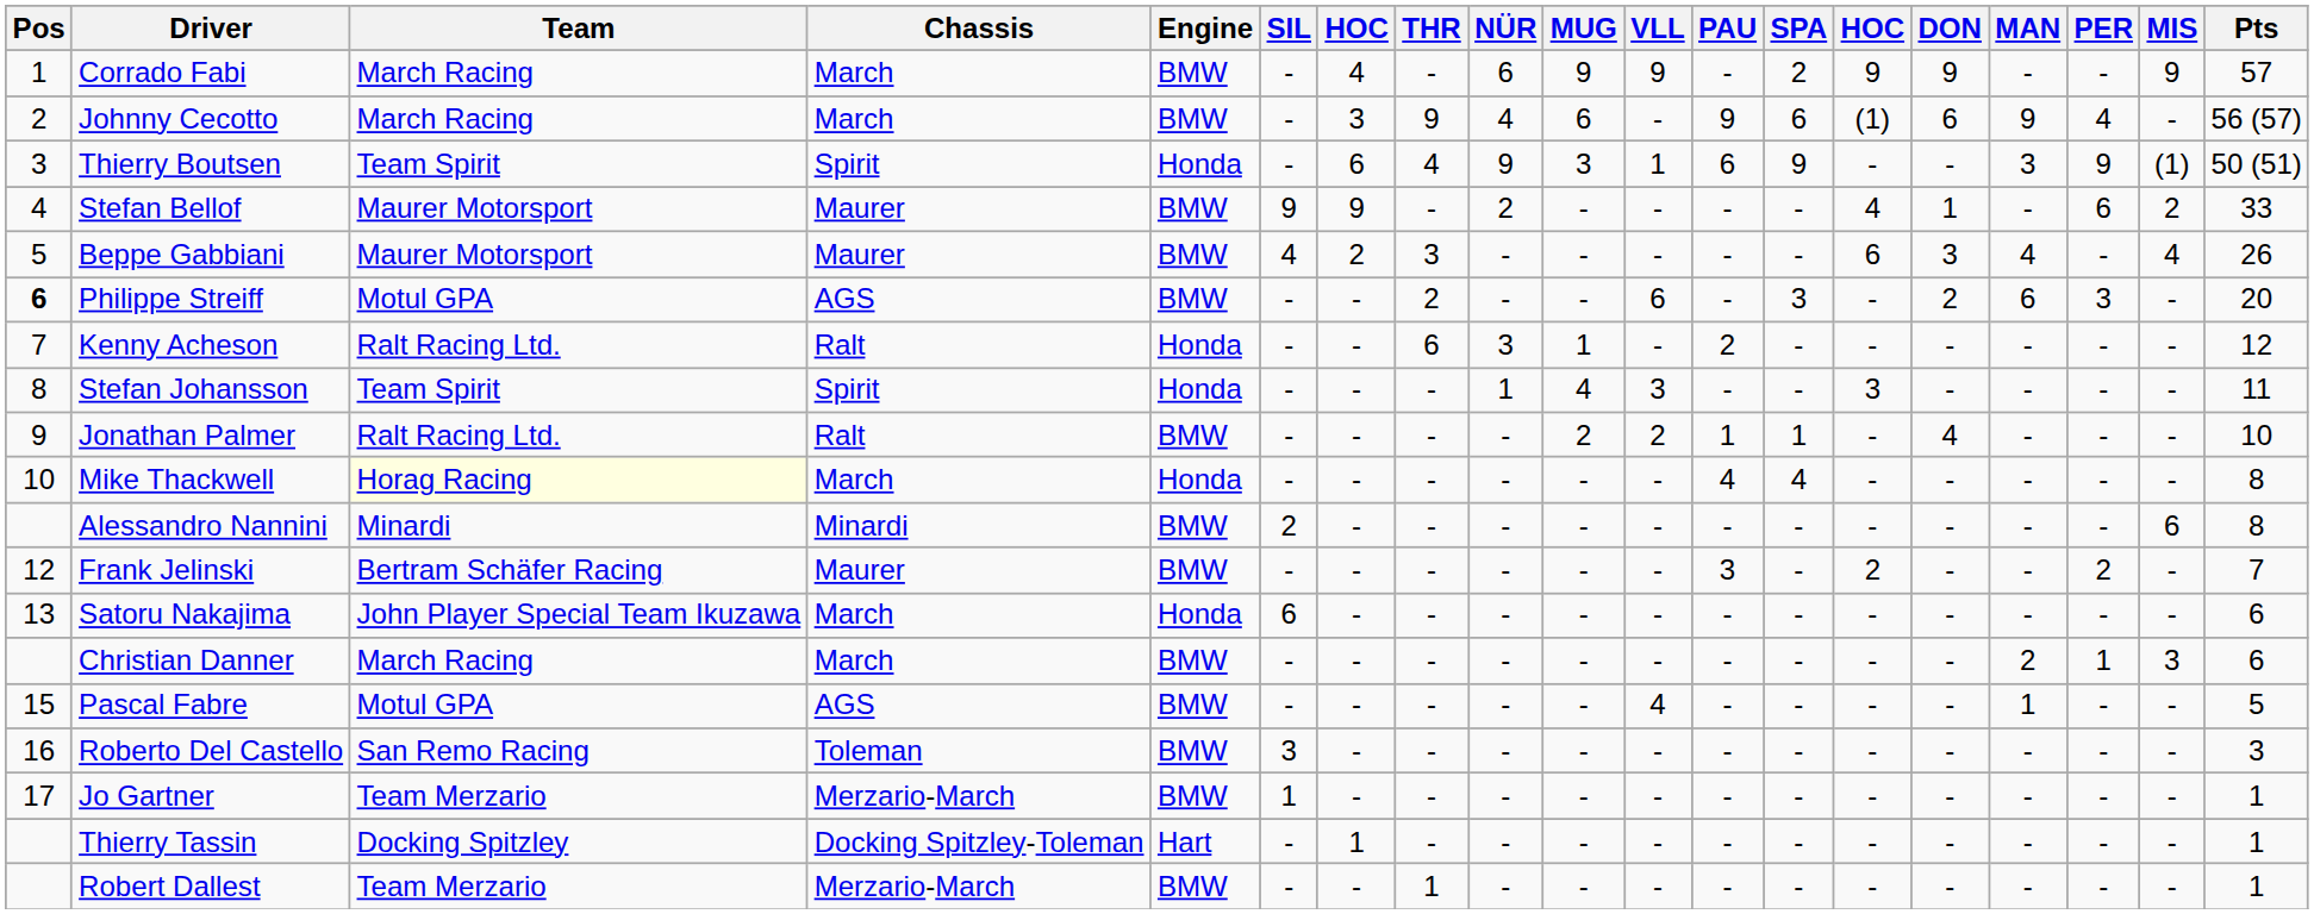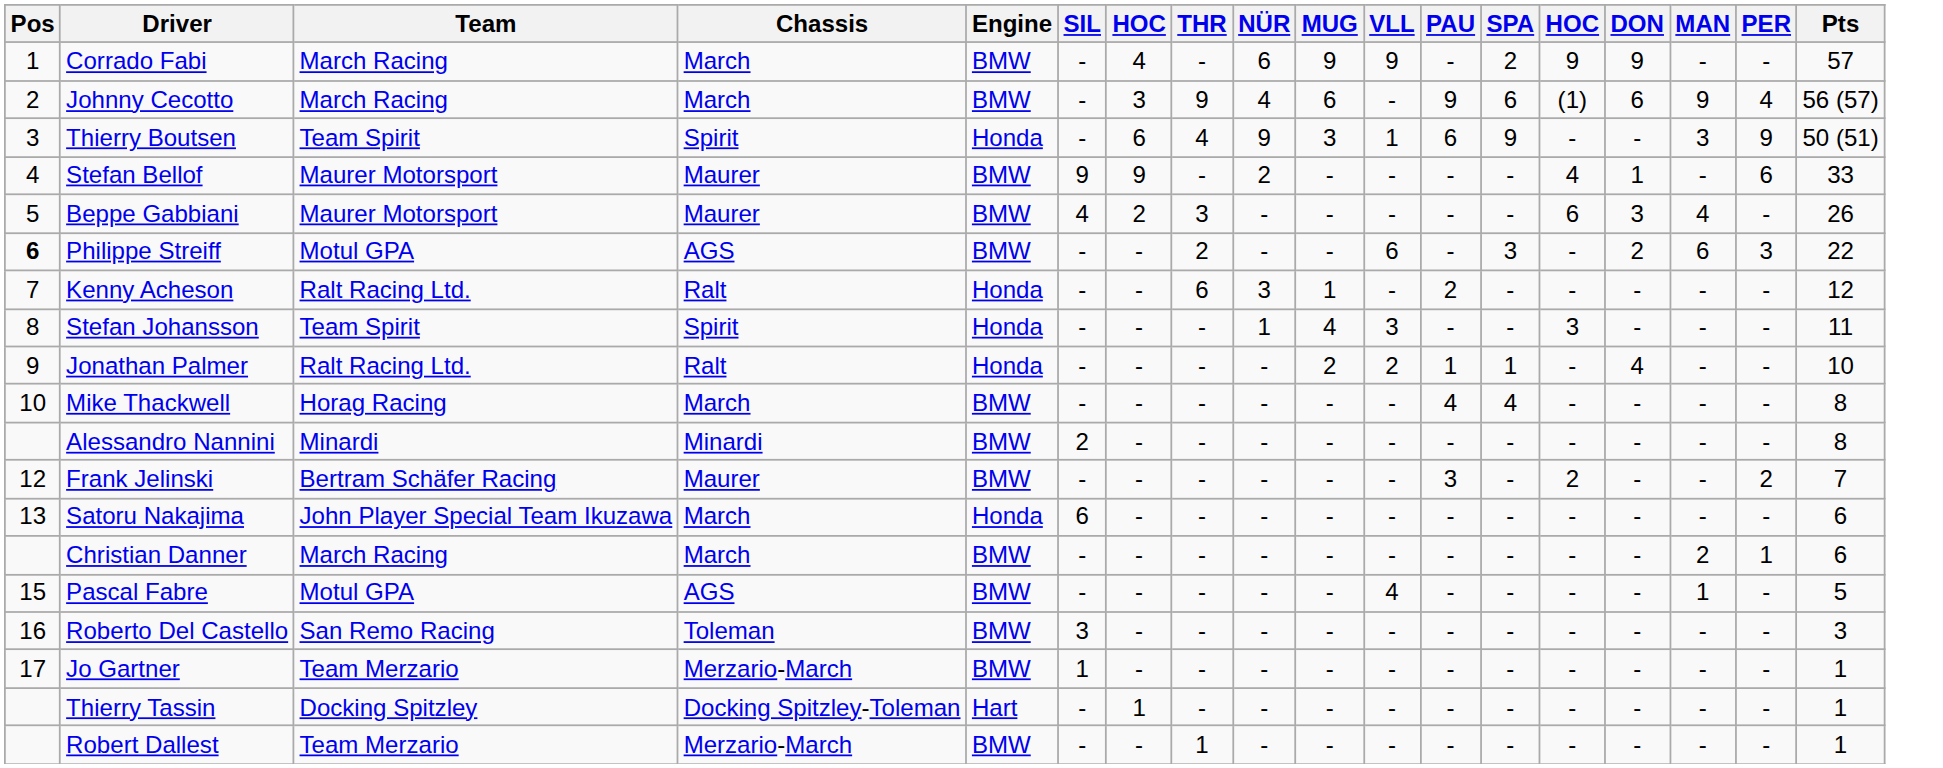- column: MIS | 9 | - | (1) | 2 | 4 | - | - | - | - | - | 6 | - | - | 3 | - | - | - | - | -
Philippe Streiff | Pts: 20 -> 22
Jonathan Palmer | Engine: BMW -> Honda
Mike Thackwell | Team: lightyellow background -> no background
Mike Thackwell | Engine: Honda -> BMW
